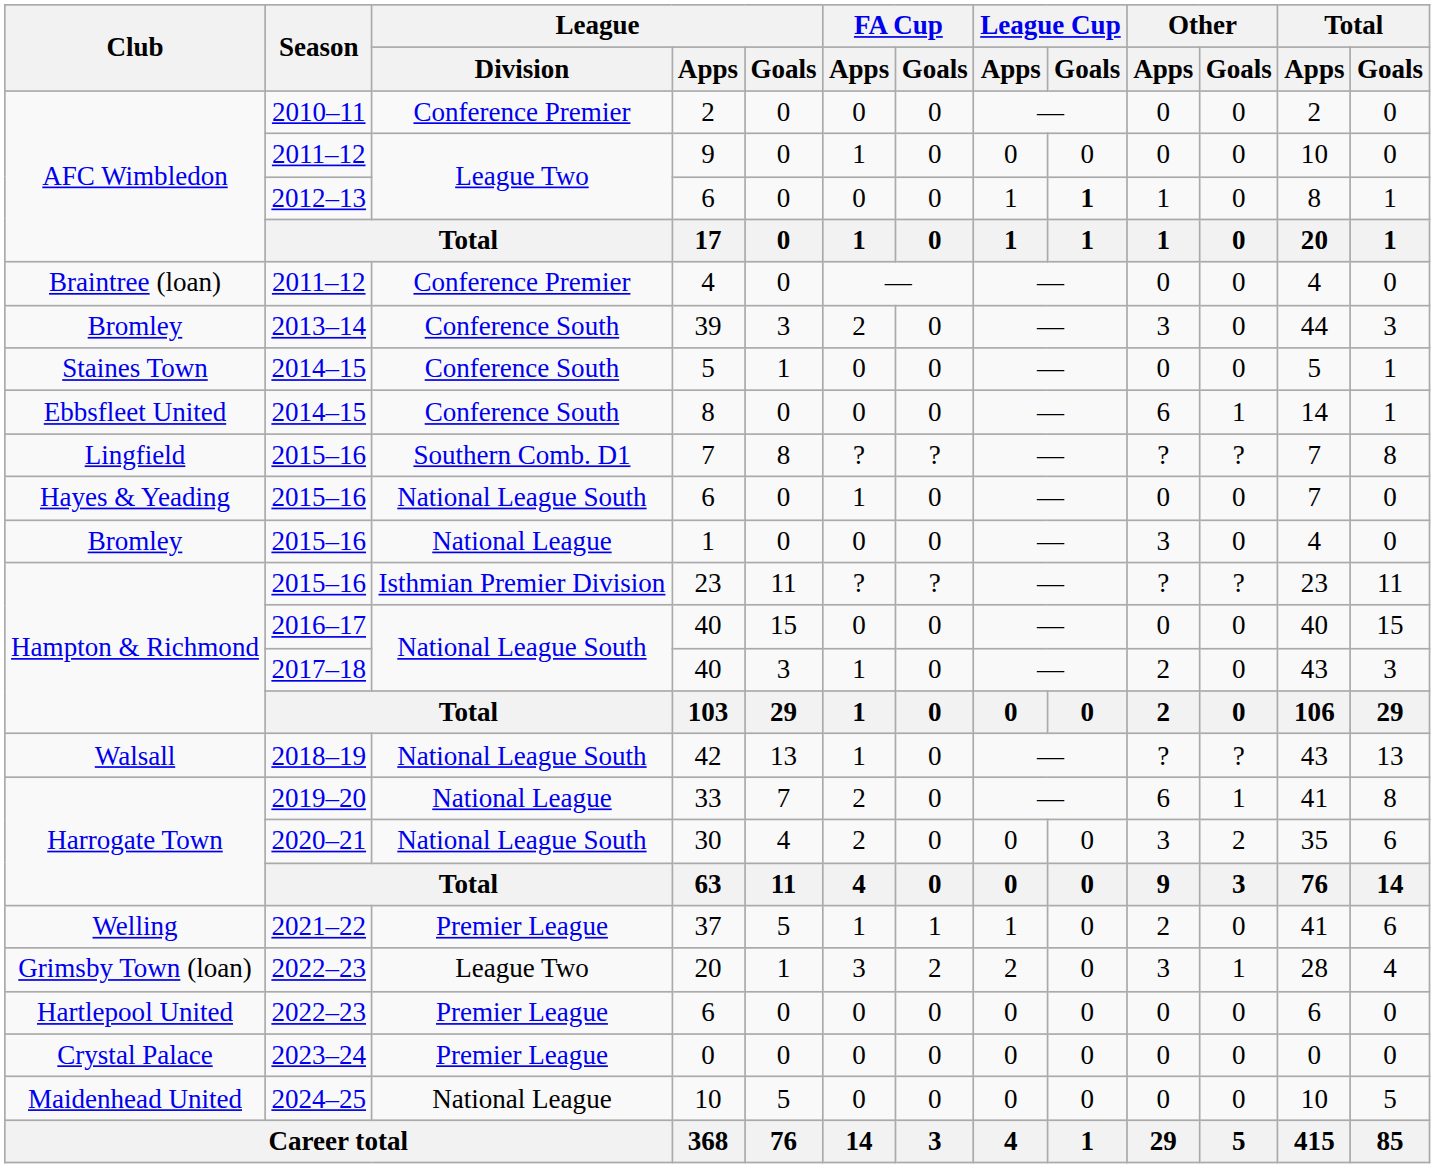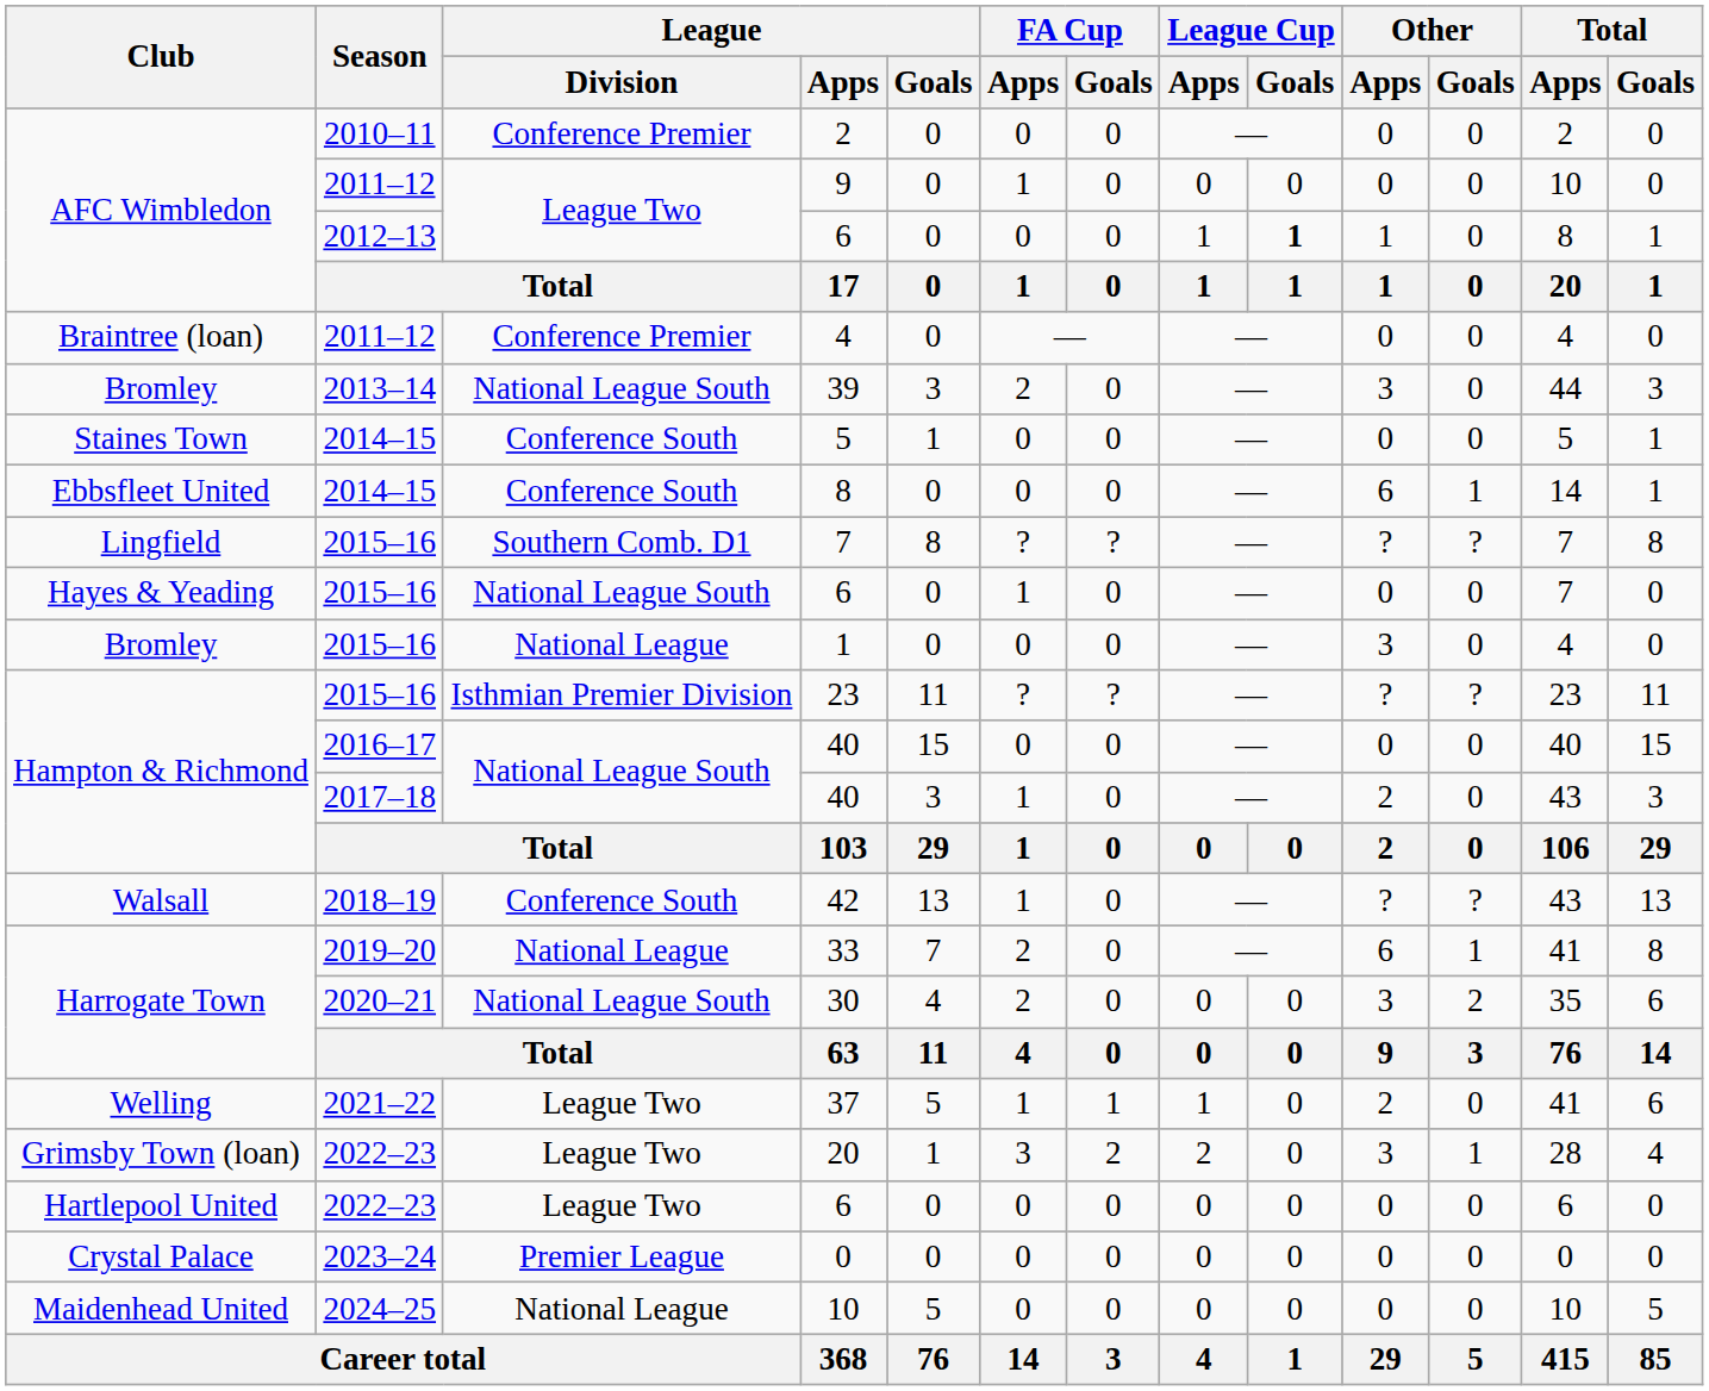39 | League / Division: Conference South -> National League South
42 | League / Division: National League South -> Conference South
37 | League / Division: Premier League -> League Two
2022–23 / 6 | League / Division: Premier League -> League Two
